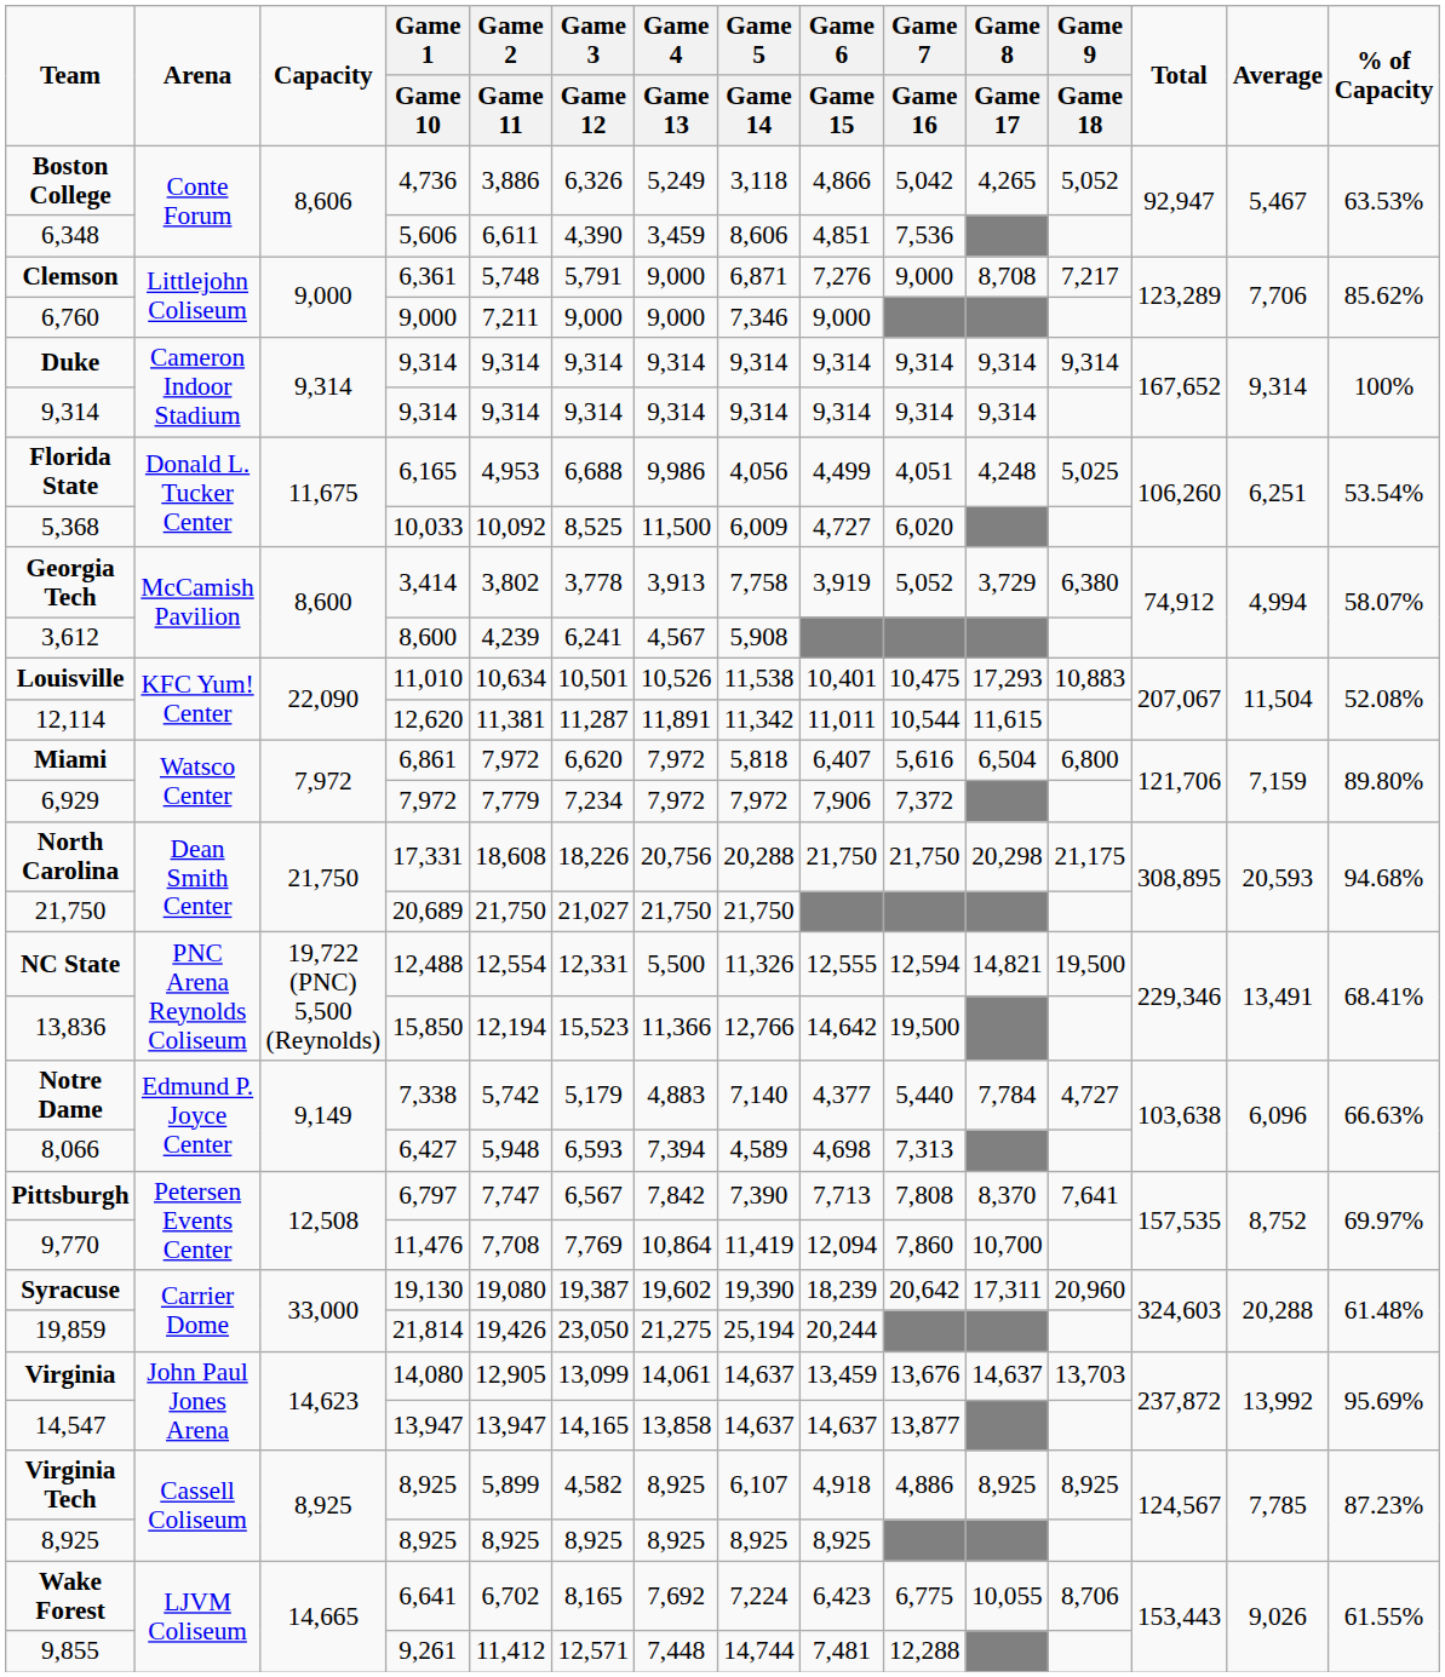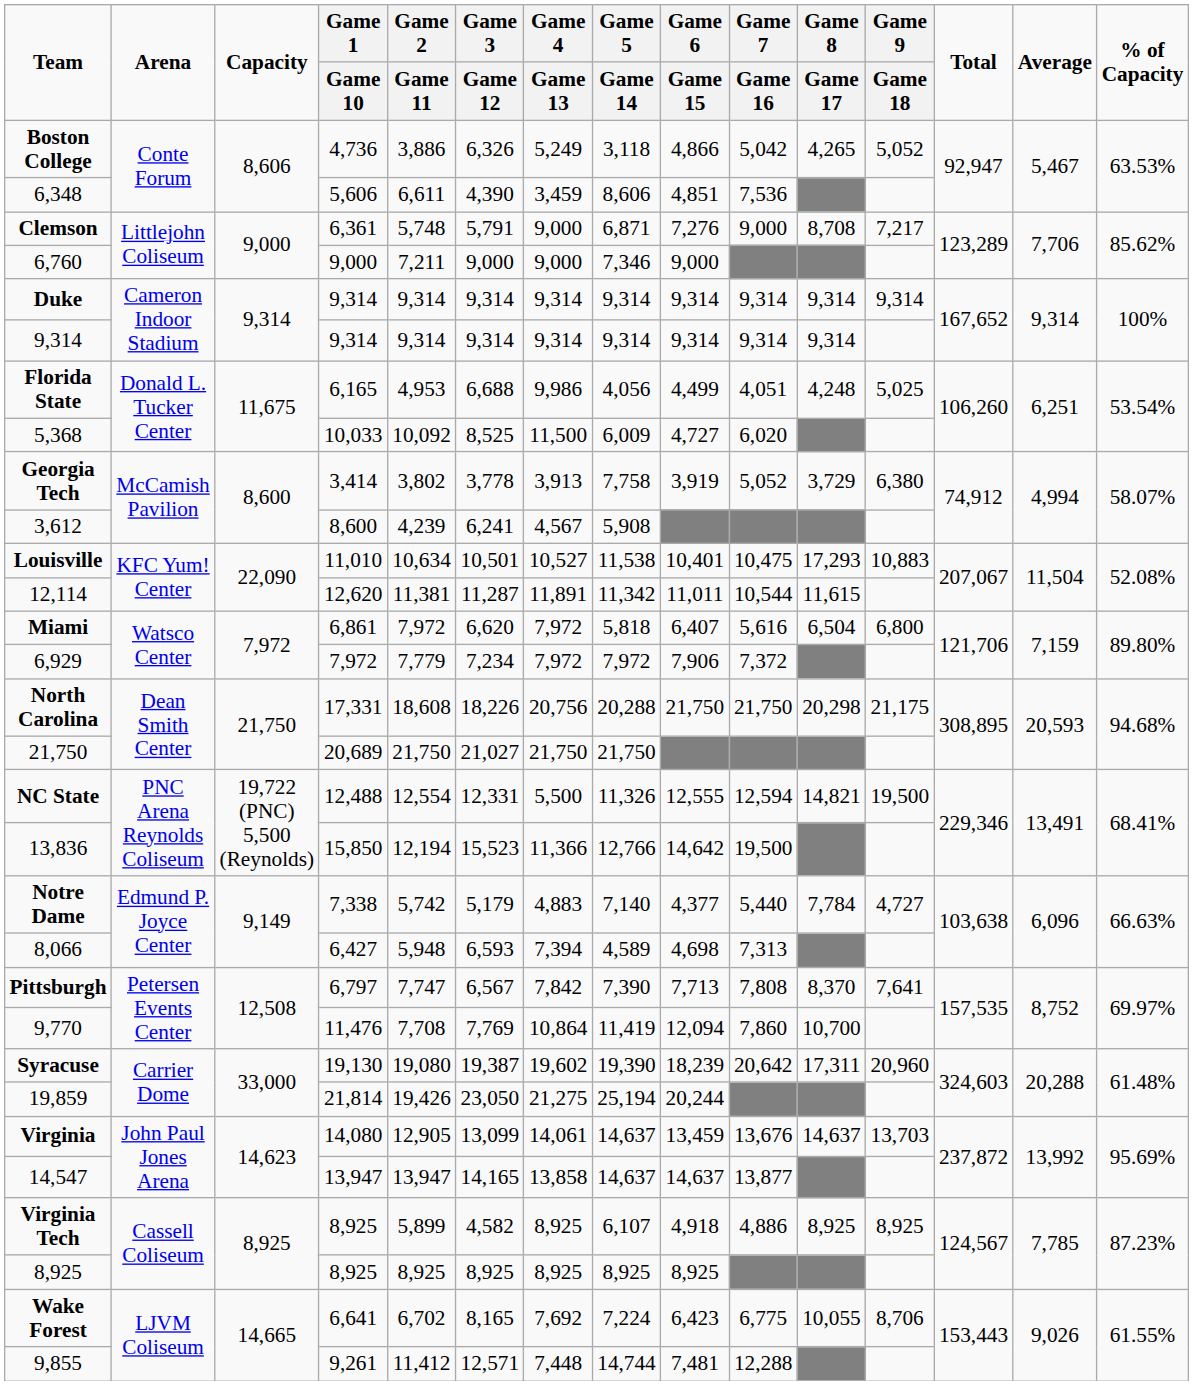Louisville | Game 4 / Game 13: 10,526 -> 10,527
